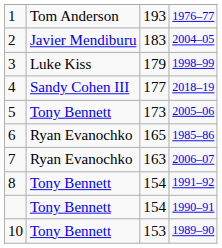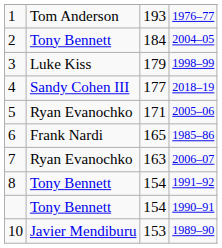2 | column 2: Javier Mendiburu -> Tony Bennett
2 | column 3: 183 -> 184
5 | column 2: Tony Bennett -> Ryan Evanochko
5 | column 3: 173 -> 171
6 | column 2: Ryan Evanochko -> Frank Nardi
10 | column 2: Tony Bennett -> Javier Mendiburu
